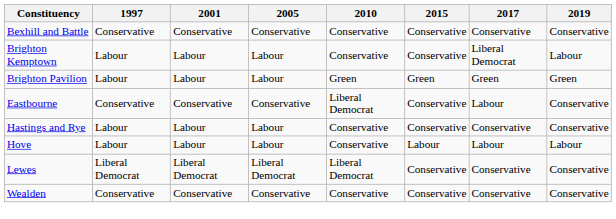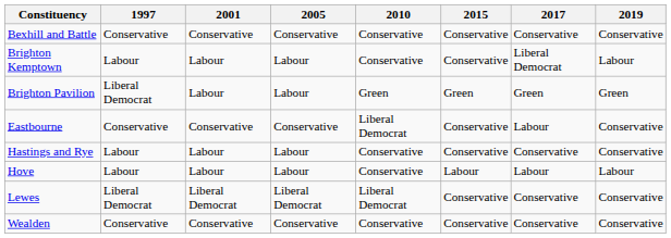Brighton Pavilion | 1997: Labour -> Liberal Democrat
